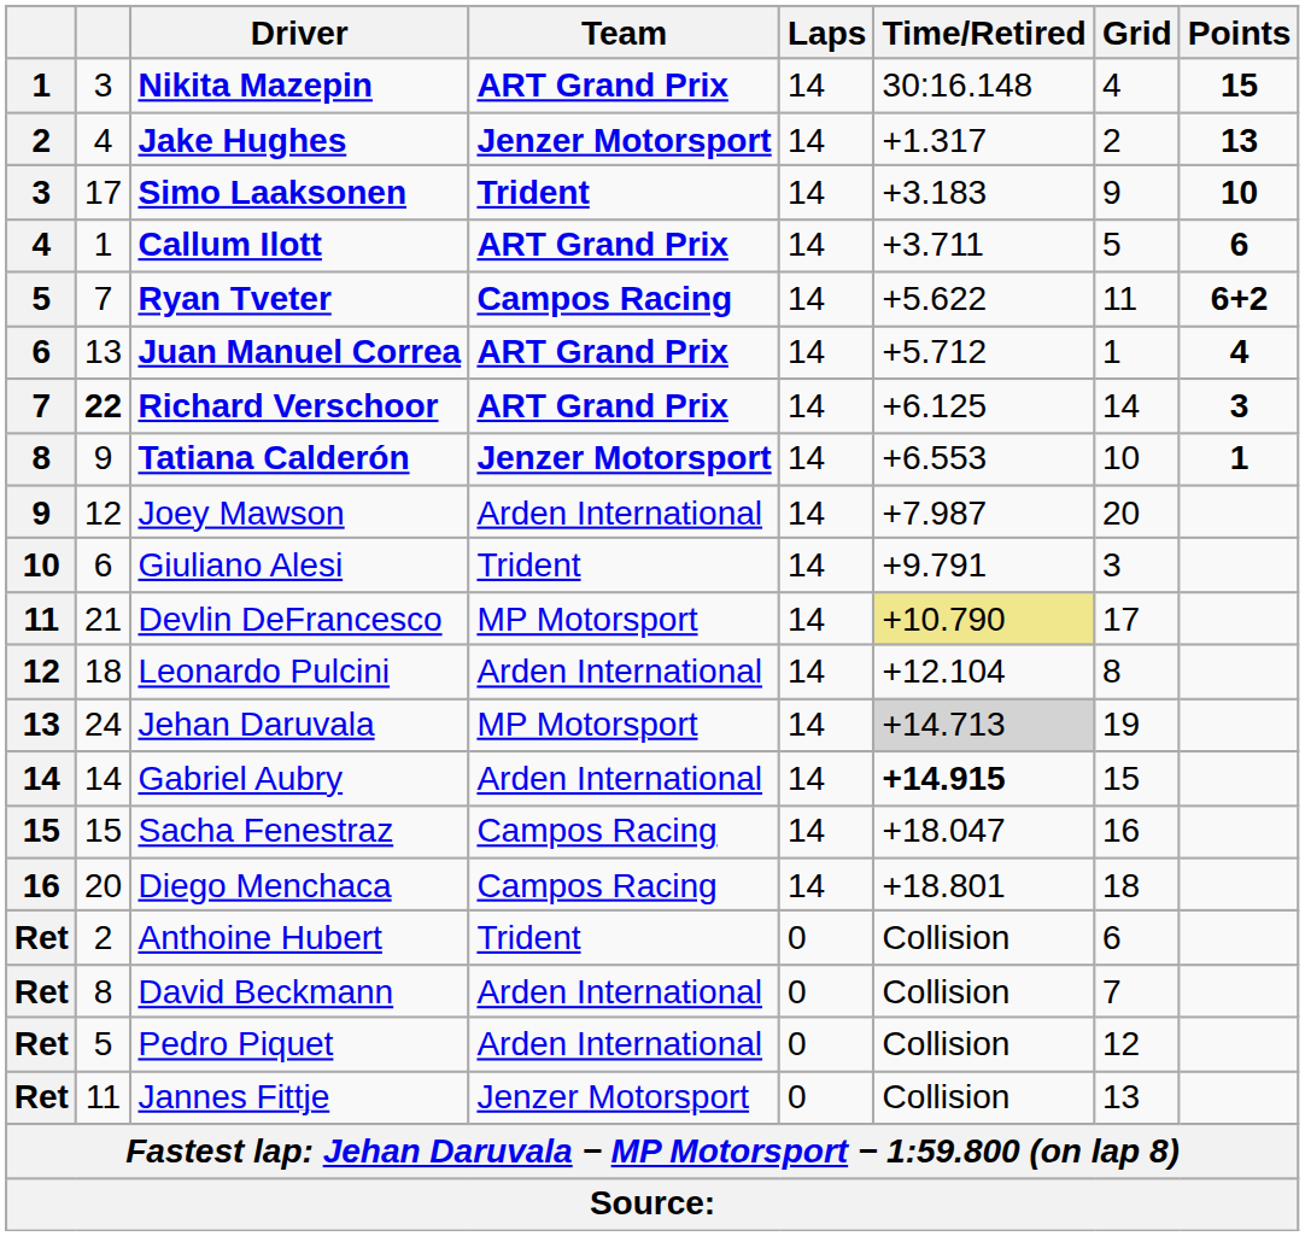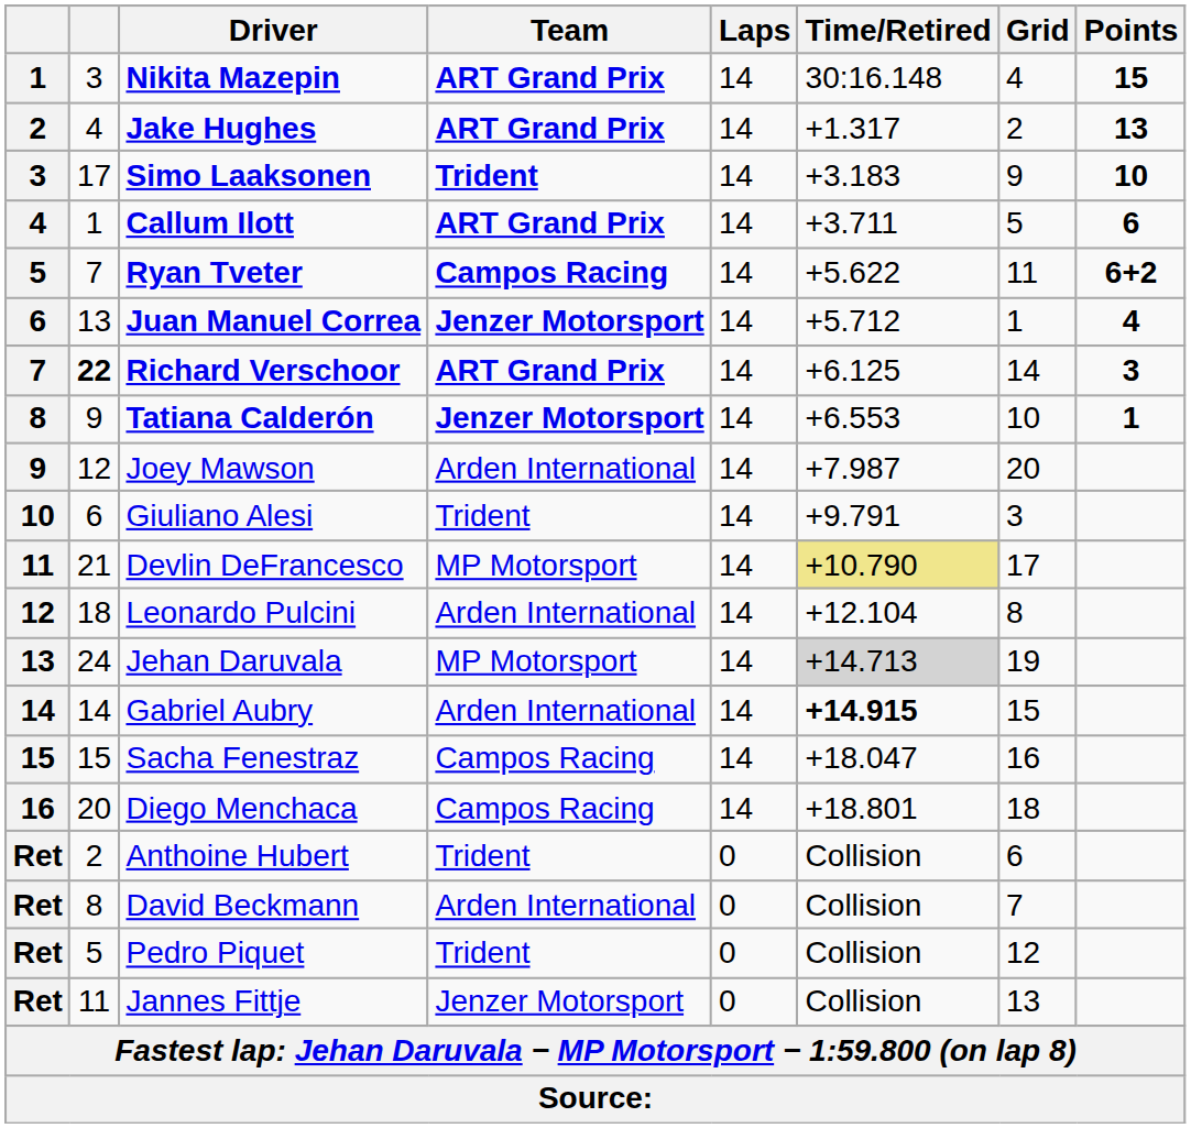Jake Hughes | Team: Jenzer Motorsport -> ART Grand Prix
Juan Manuel Correa | Team: ART Grand Prix -> Jenzer Motorsport
Pedro Piquet | Team: Arden International -> Trident
